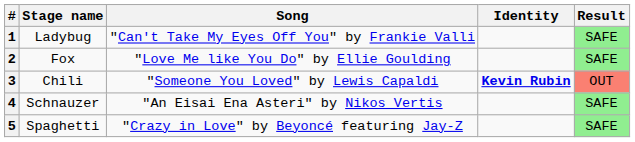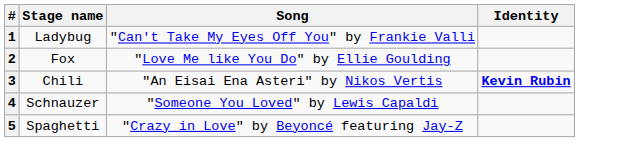- column: Result | SAFE | SAFE | OUT | SAFE | SAFE
3 | Song: "Someone You Loved" by Lewis Capaldi -> "An Eisai Ena Asteri" by Nikos Vertis
4 | Song: "An Eisai Ena Asteri" by Nikos Vertis -> "Someone You Loved" by Lewis Capaldi
